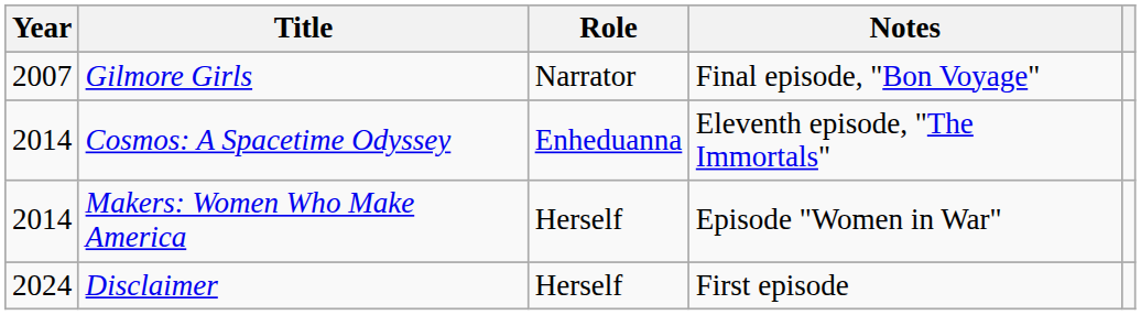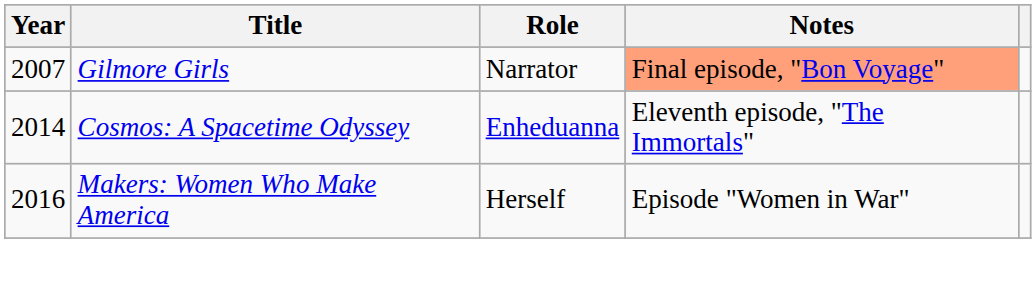Gilmore Girls | Notes: no background -> lightsalmon background
Makers: Women Who Make America | Year: 2014 -> 2016
- row: 2024 | Disclaimer | Herself | First episode
